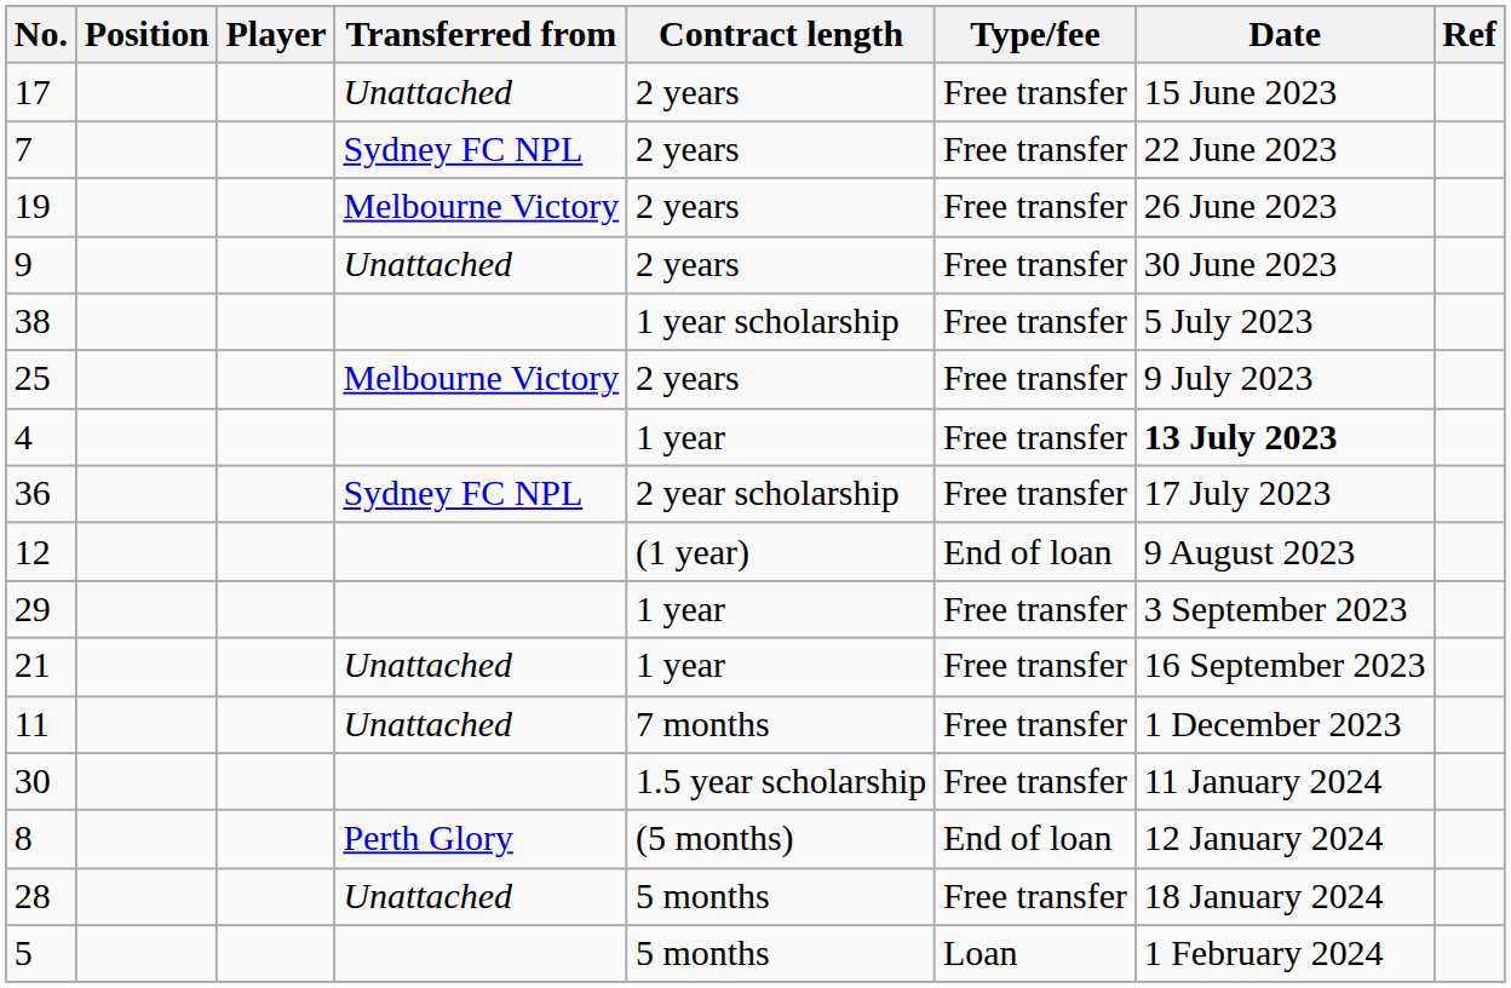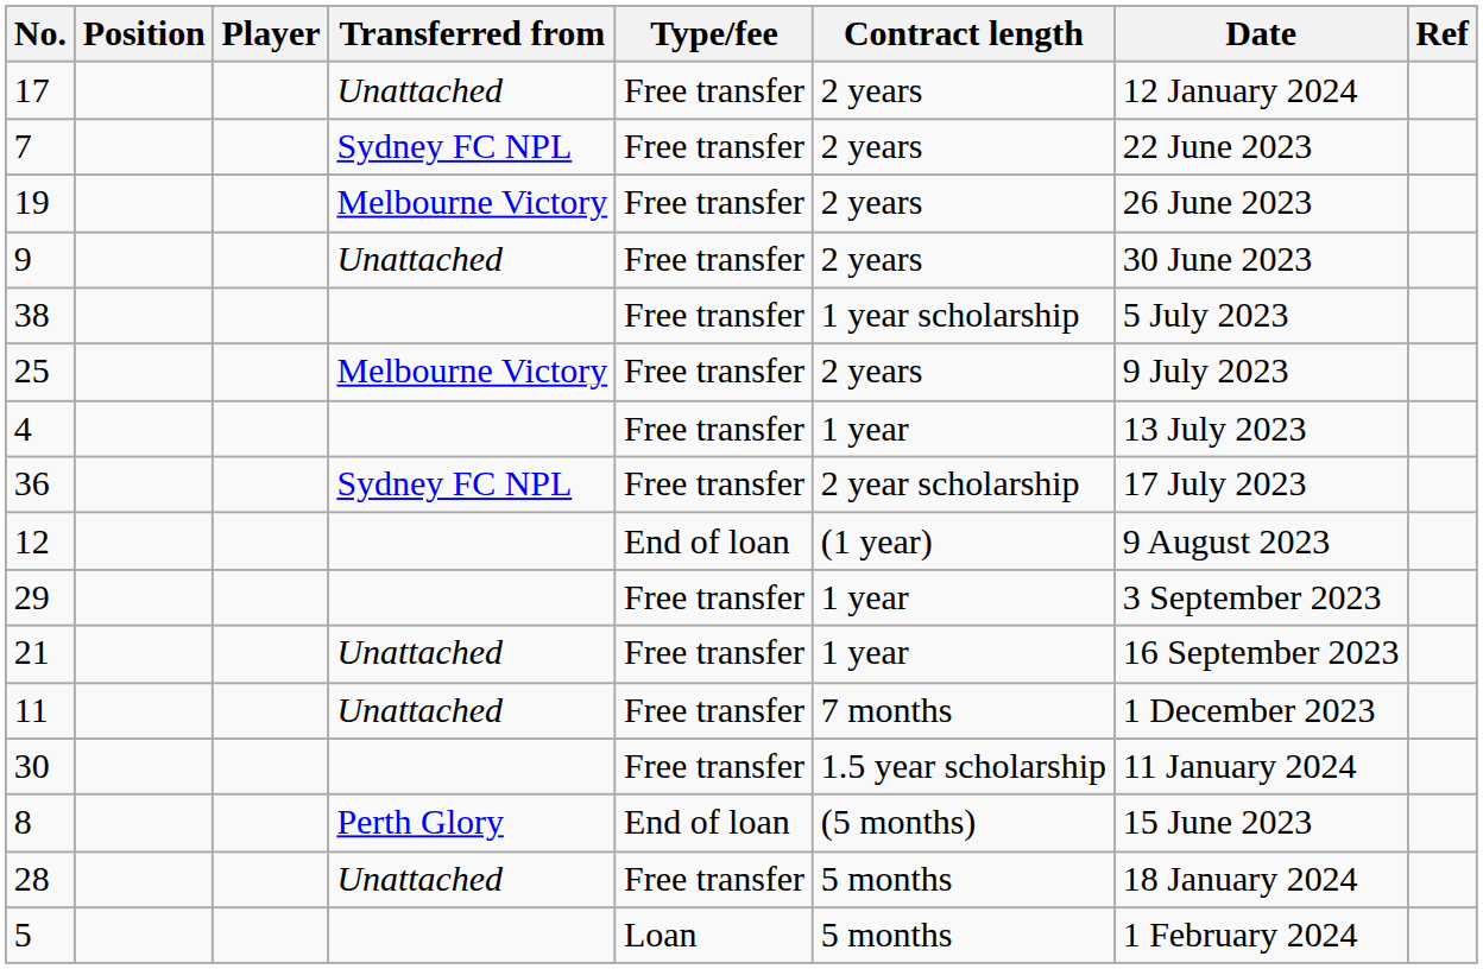columns swapped: Type/fee <-> Contract length
17 | Date: 15 June 2023 -> 12 January 2024
4 | Date: bold -> normal
8 | Date: 12 January 2024 -> 15 June 2023
